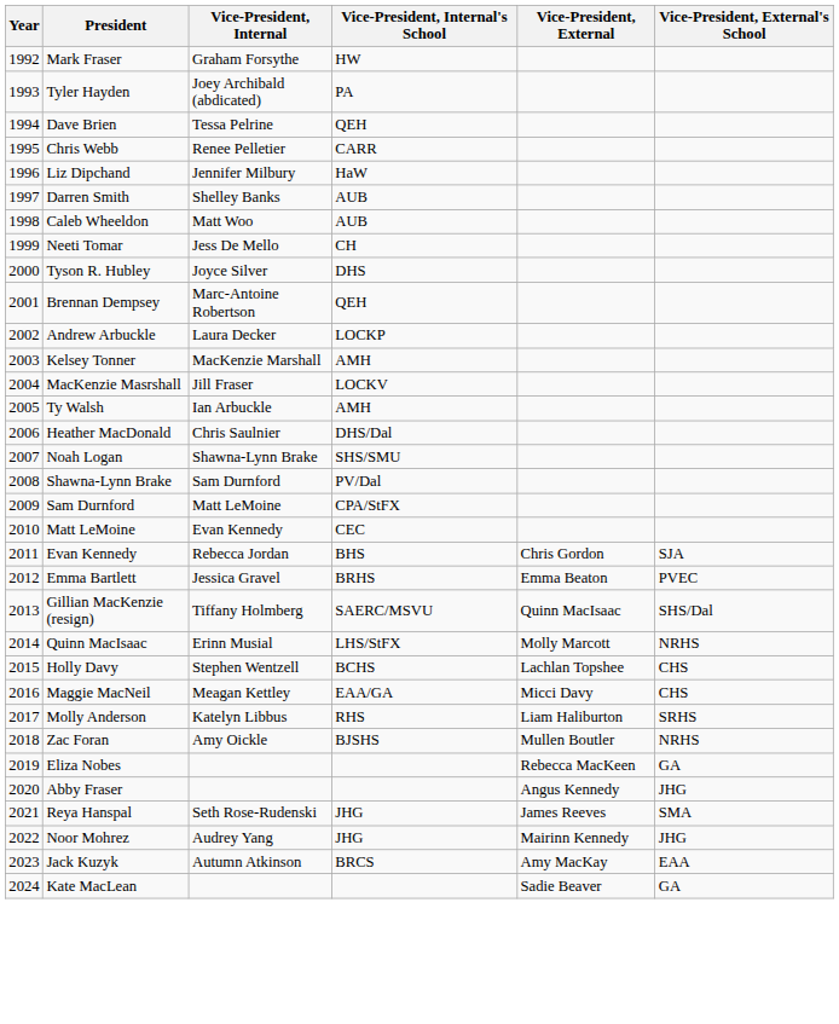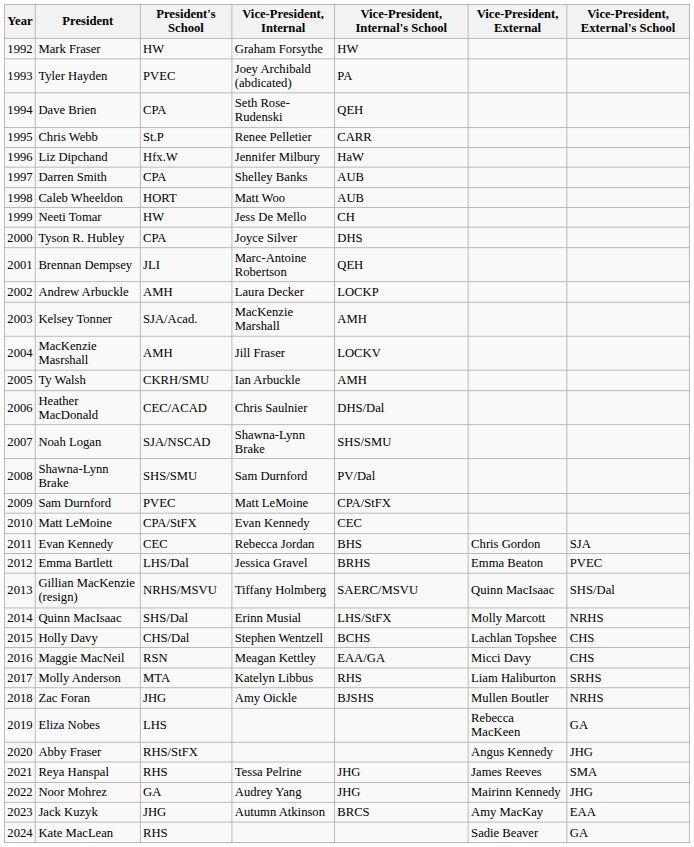+ column: President's School | HW | PVEC | CPA | St.P | Hfx.W | CPA | HORT | HW | CPA | JLI | AMH | SJA/Acad. | AMH | CKRH/SMU | CEC/ACAD | SJA/NSCAD | SHS/SMU | PVEC | CPA/StFX | CEC | LHS/Dal | NRHS/MSVU | SHS/Dal | CHS/Dal | RSN | MTA | JHG | LHS | RHS/StFX | RHS | GA | JHG | RHS
Dave Brien | Vice-President, Internal: Tessa Pelrine -> Seth Rose-Rudenski
Reya Hanspal | Vice-President, Internal: Seth Rose-Rudenski -> Tessa Pelrine
